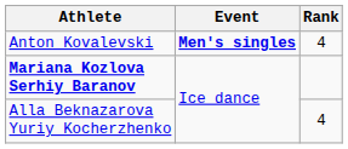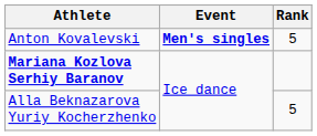Anton Kovalevski | Rank: 4 -> 5
Alla Beknazarova Yuriy Kocherzhenko | Rank: 4 -> 5
